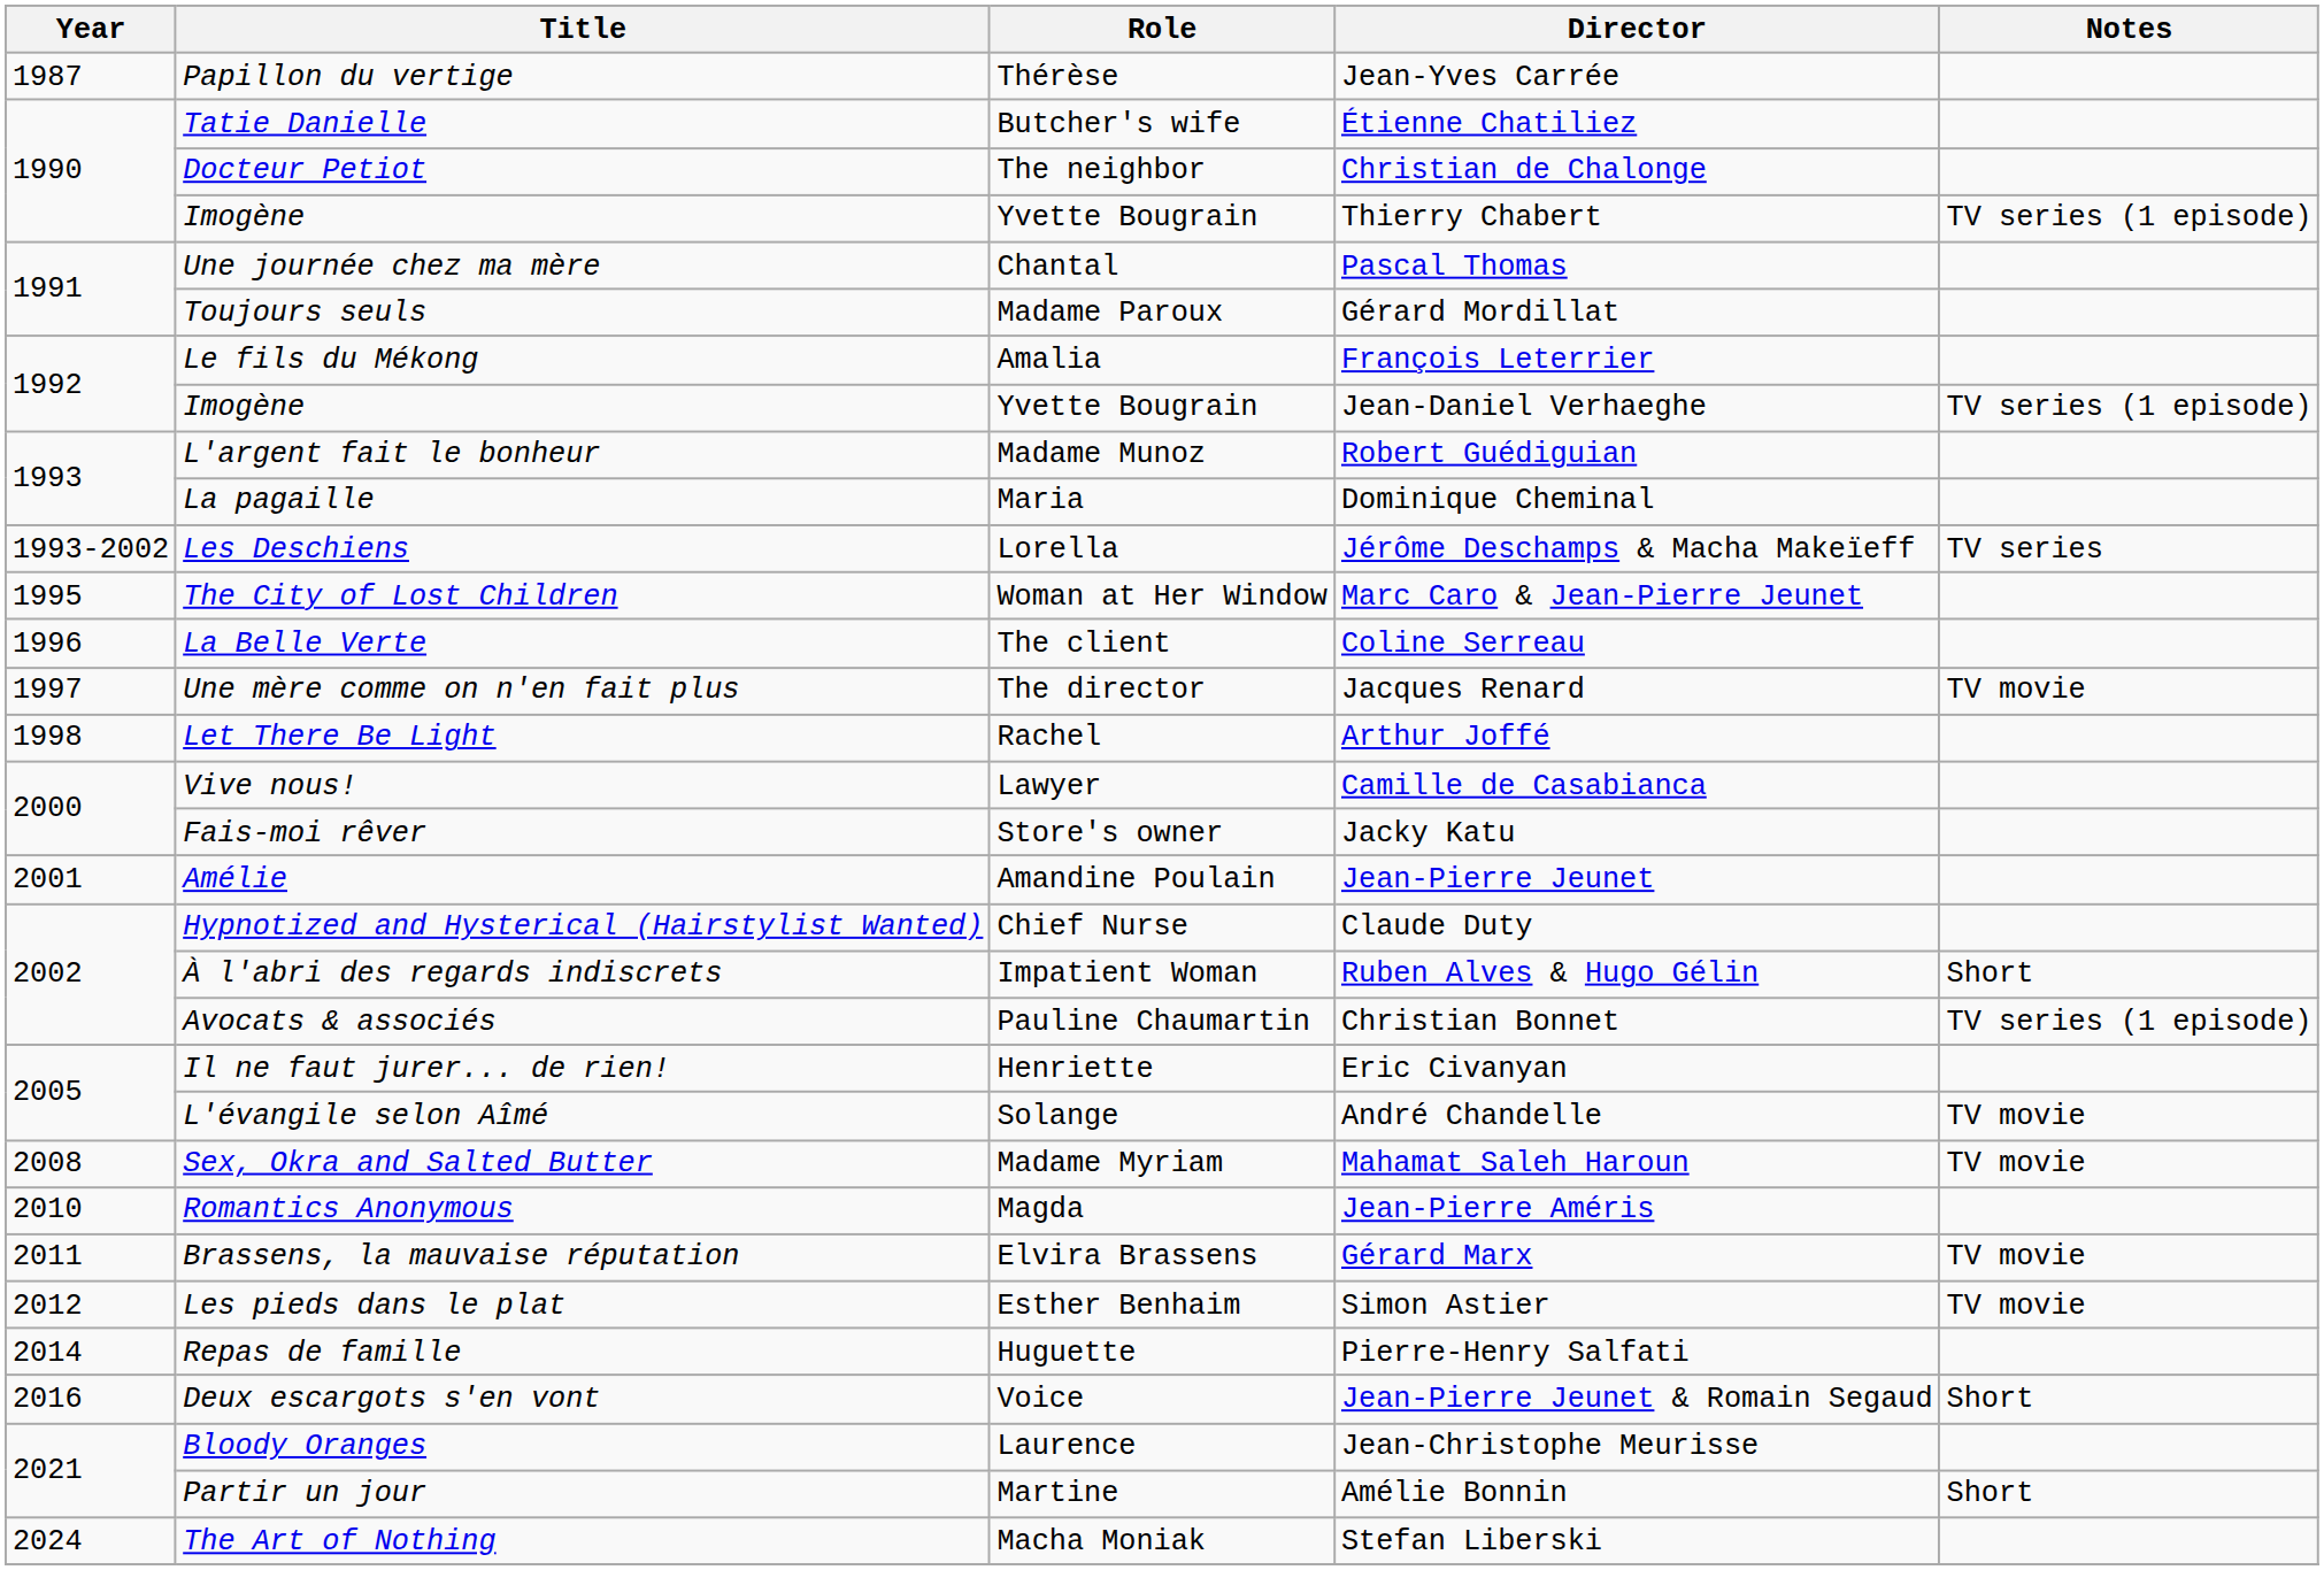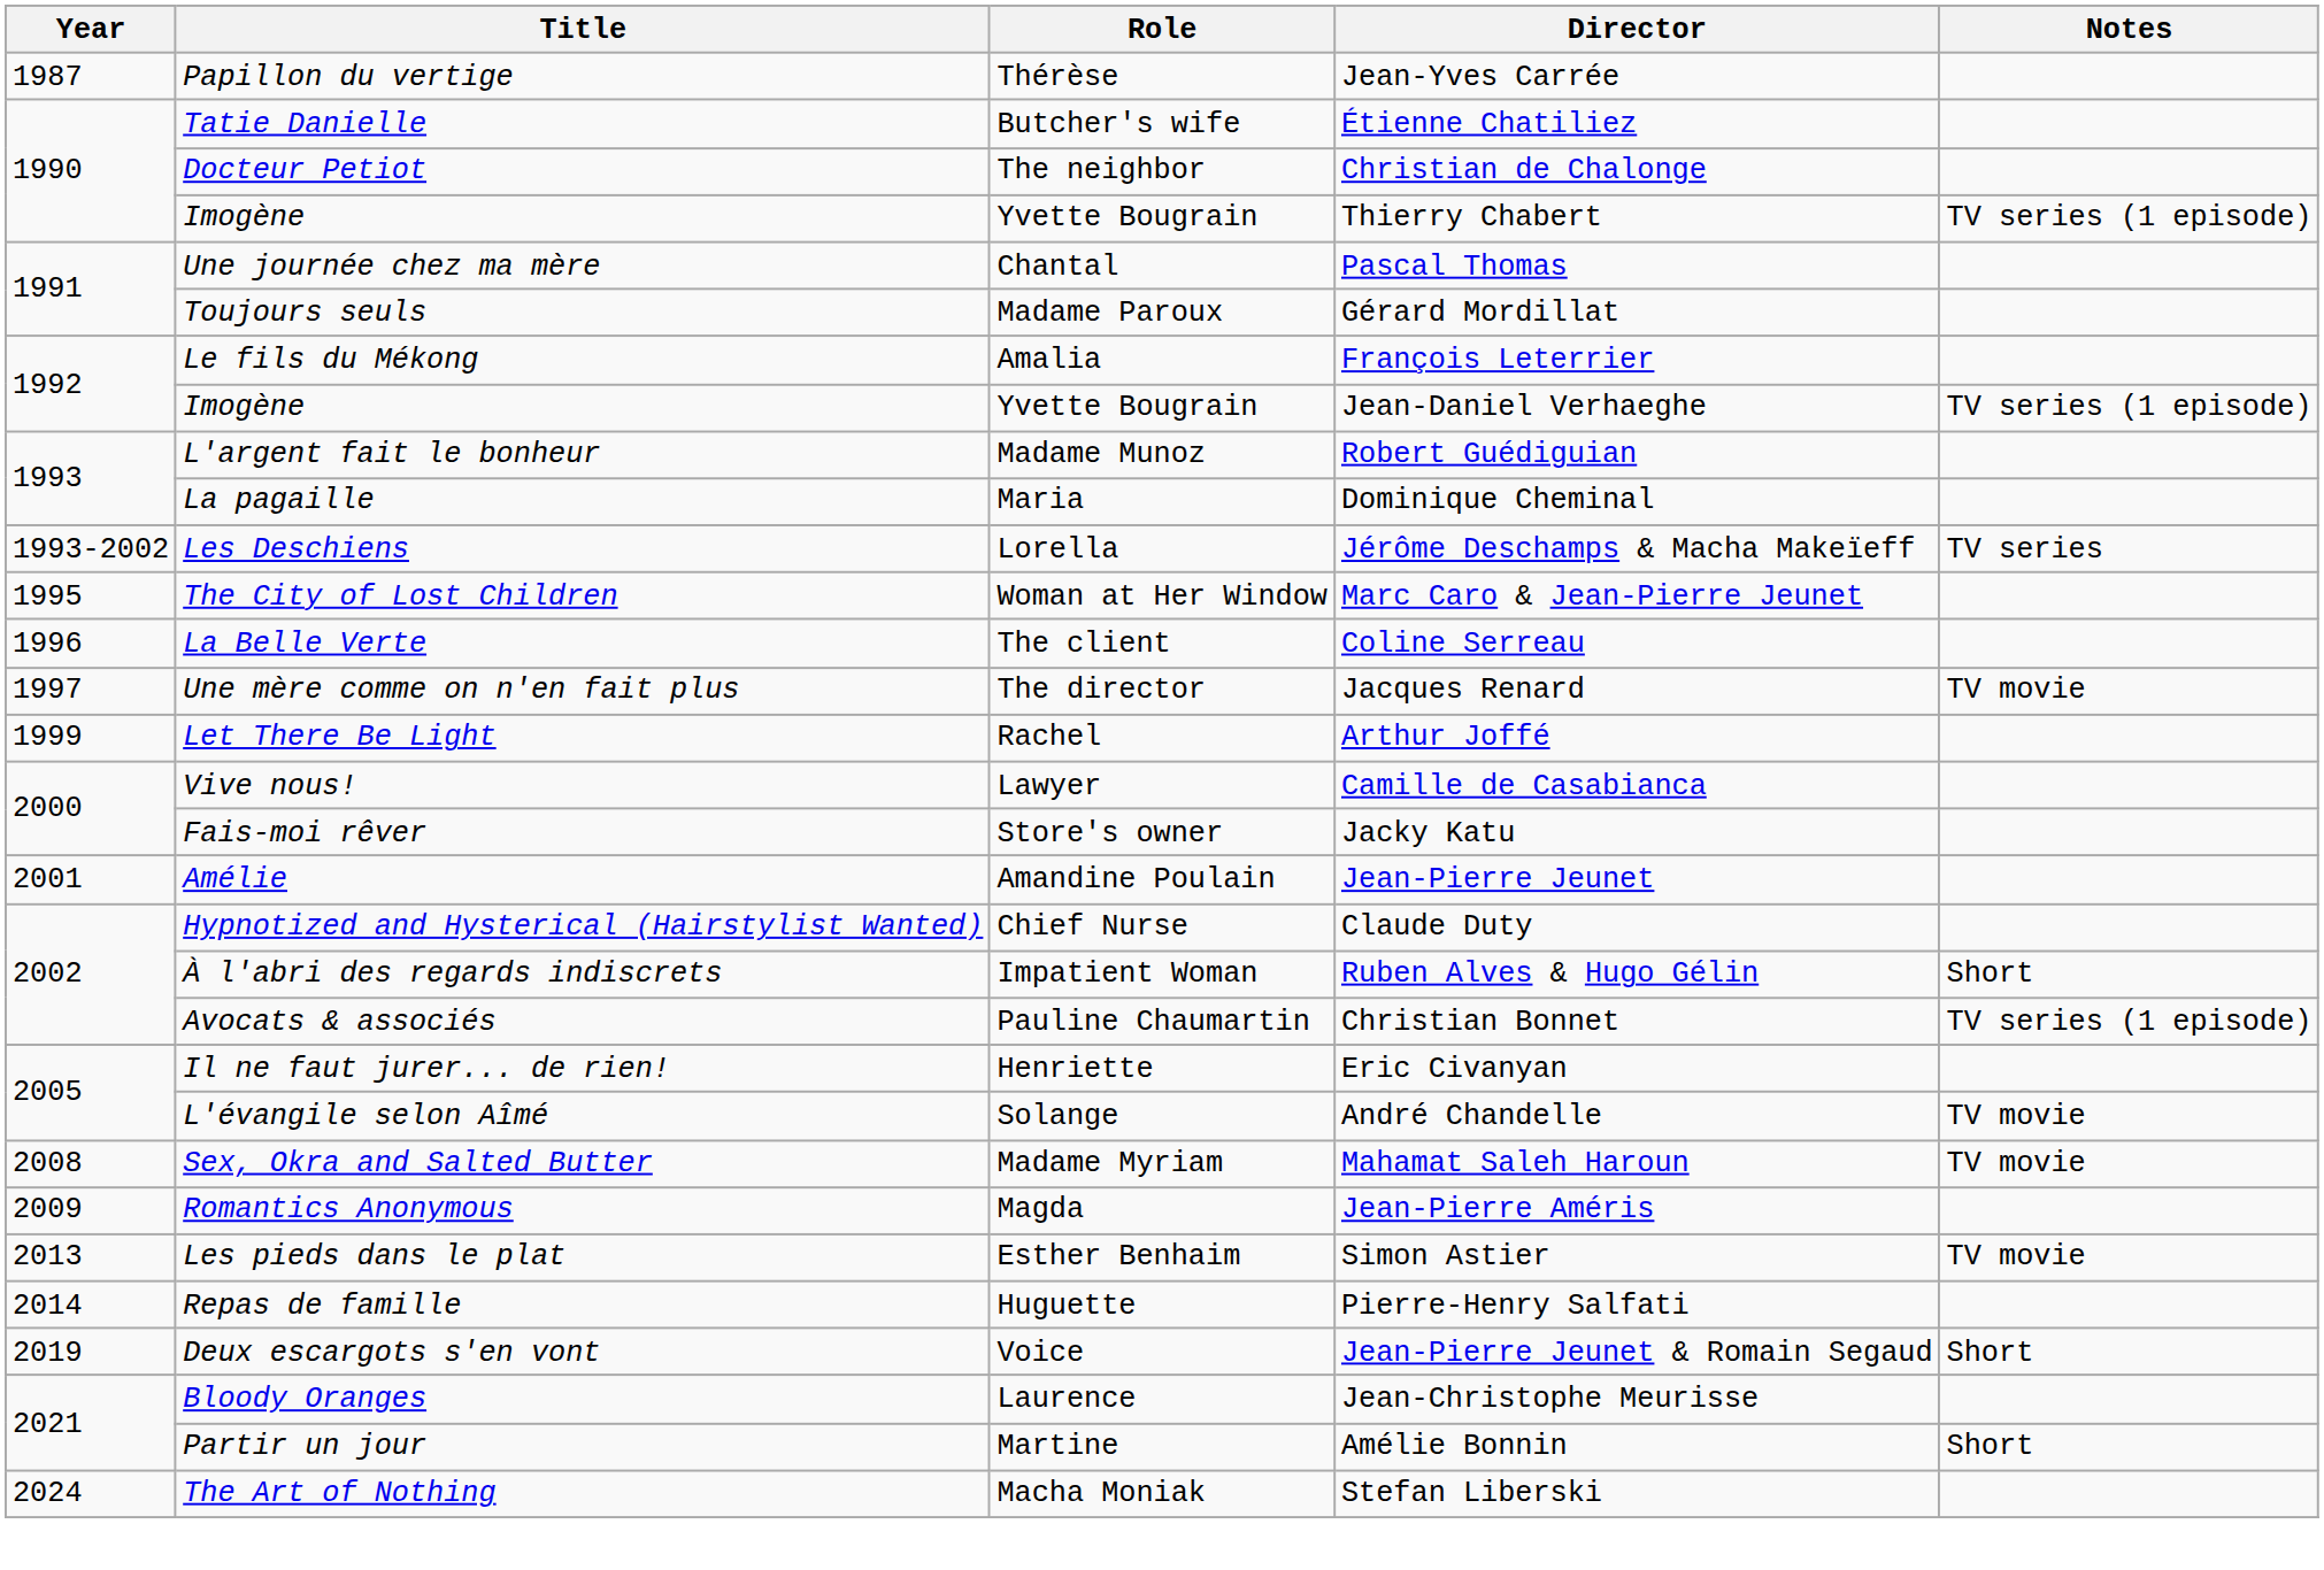Arthur Joffé | Year: 1998 -> 1999
Jean-Pierre Améris | Year: 2010 -> 2009
- row: 2011 | Brassens, la mauvaise réputation | Elvira Brassens | Gérard Marx | TV movie
Simon Astier | Year: 2012 -> 2013
Jean-Pierre Jeunet & Romain Segaud | Year: 2016 -> 2019
